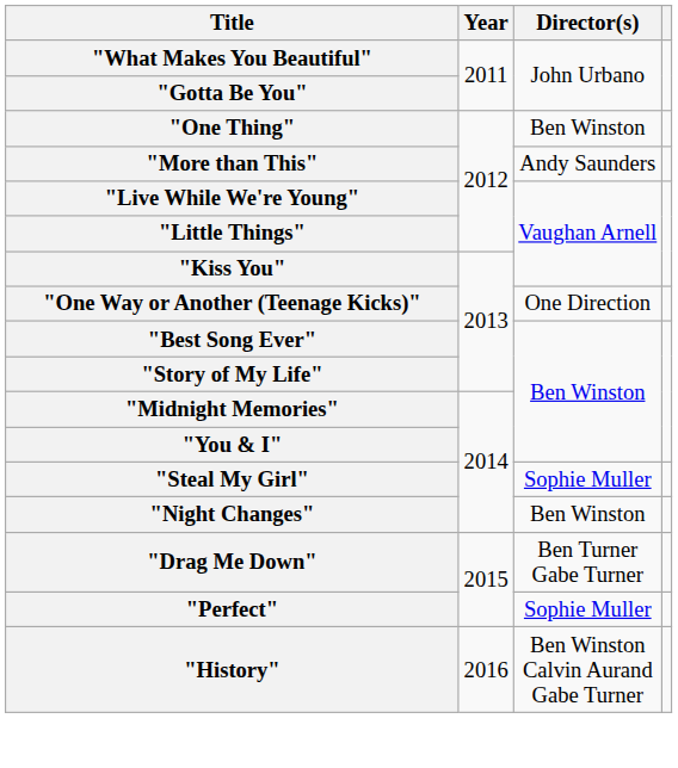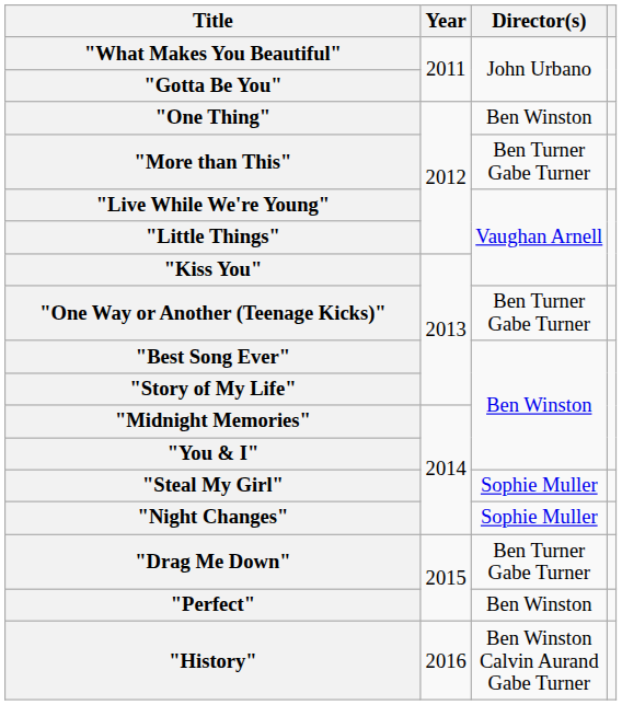"More than This" | Director(s): Andy Saunders -> Ben Turner Gabe Turner
"One Way or Another (Teenage Kicks)" | Director(s): One Direction -> Ben Turner Gabe Turner
"Night Changes" | Director(s): Ben Winston -> Sophie Muller
"Perfect" | Director(s): Sophie Muller -> Ben Winston
